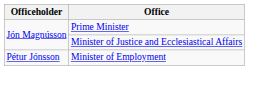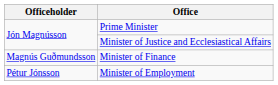+ row: Magnús Guðmundsson | Minister of Finance
